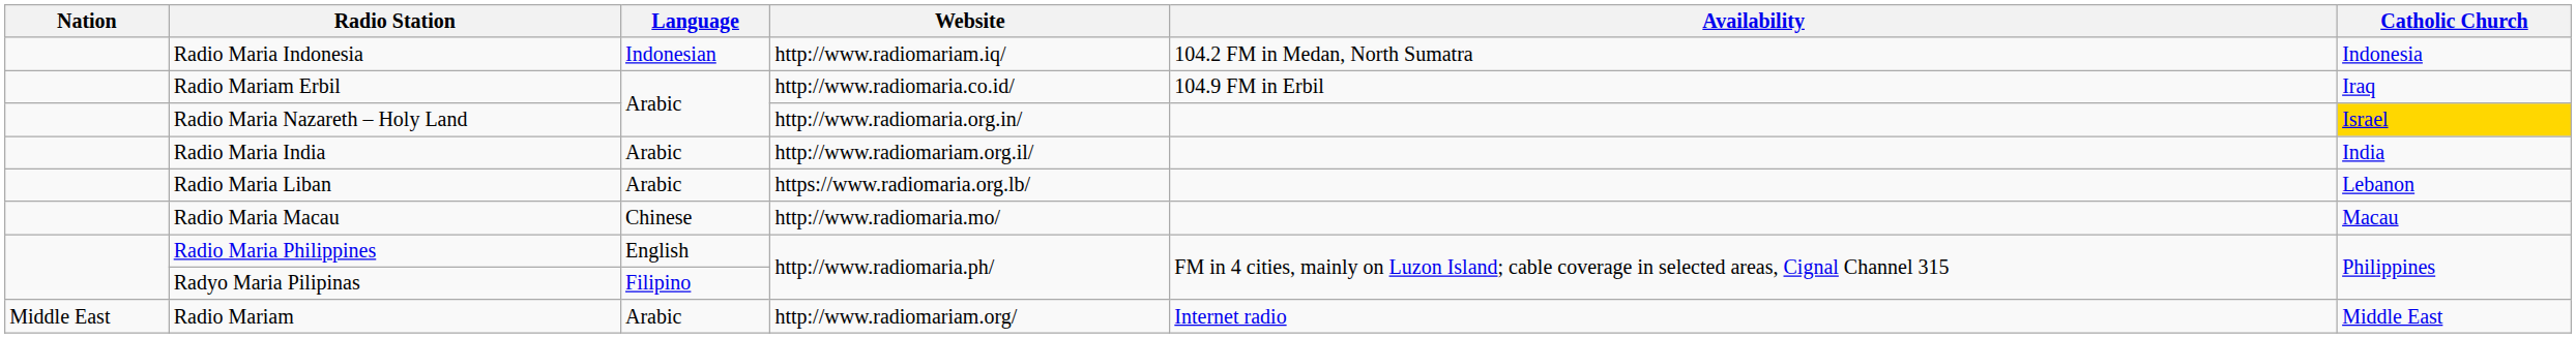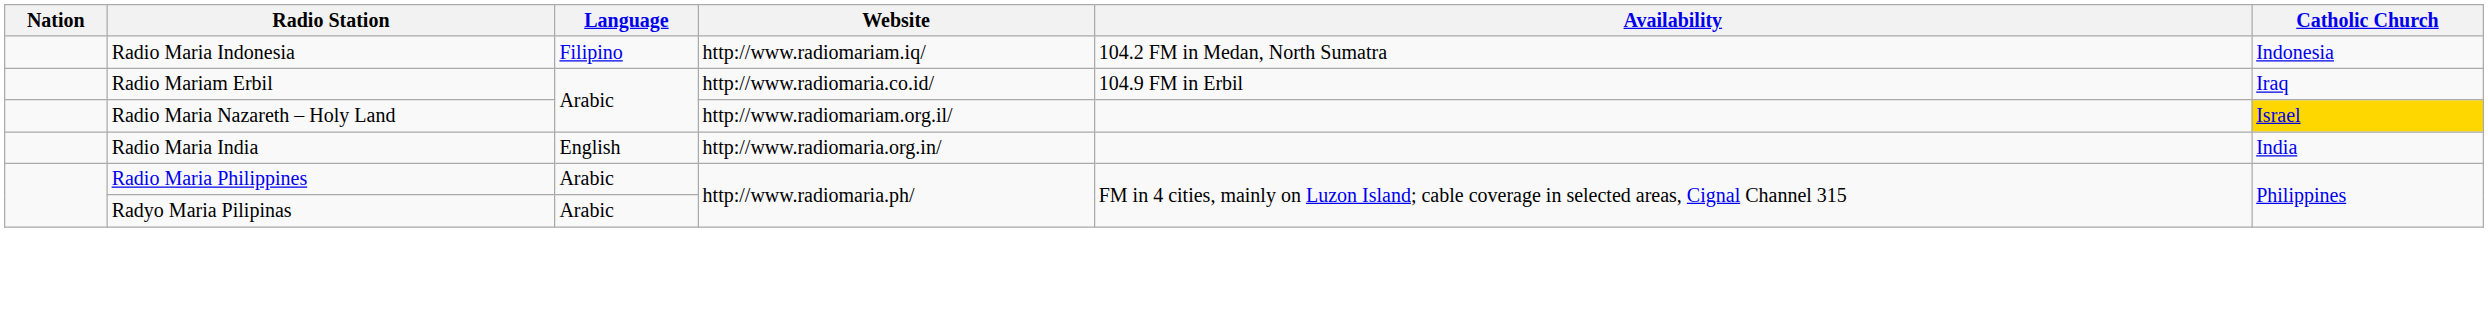Radio Maria Indonesia | Language: Indonesian -> Filipino
Radio Maria Nazareth – Holy Land | Website: http://www.radiomaria.org.in/ -> http://www.radiomariam.org.il/
Radio Maria India | Language: Arabic -> English
Radio Maria India | Website: http://www.radiomariam.org.il/ -> http://www.radiomaria.org.in/
- row: Radio Maria Liban | Arabic | https://www.radiomaria.org.lb/ | Lebanon
- row: Radio Maria Macau | Chinese | http://www.radiomaria.mo/ | Macau
Radio Maria Philippines | Language: English -> Arabic
Radyo Maria Pilipinas | Language: Filipino -> Arabic
- row: Middle East | Radio Mariam | Arabic | http://www.radiomariam.org/ | Internet radio | Middle East
